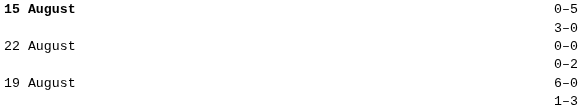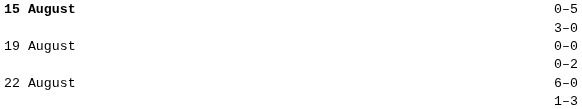0–0 | column 1: 22 August -> 19 August
6–0 | column 1: 19 August -> 22 August
